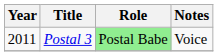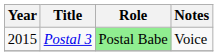Postal 3 | Year: 2011 -> 2015
